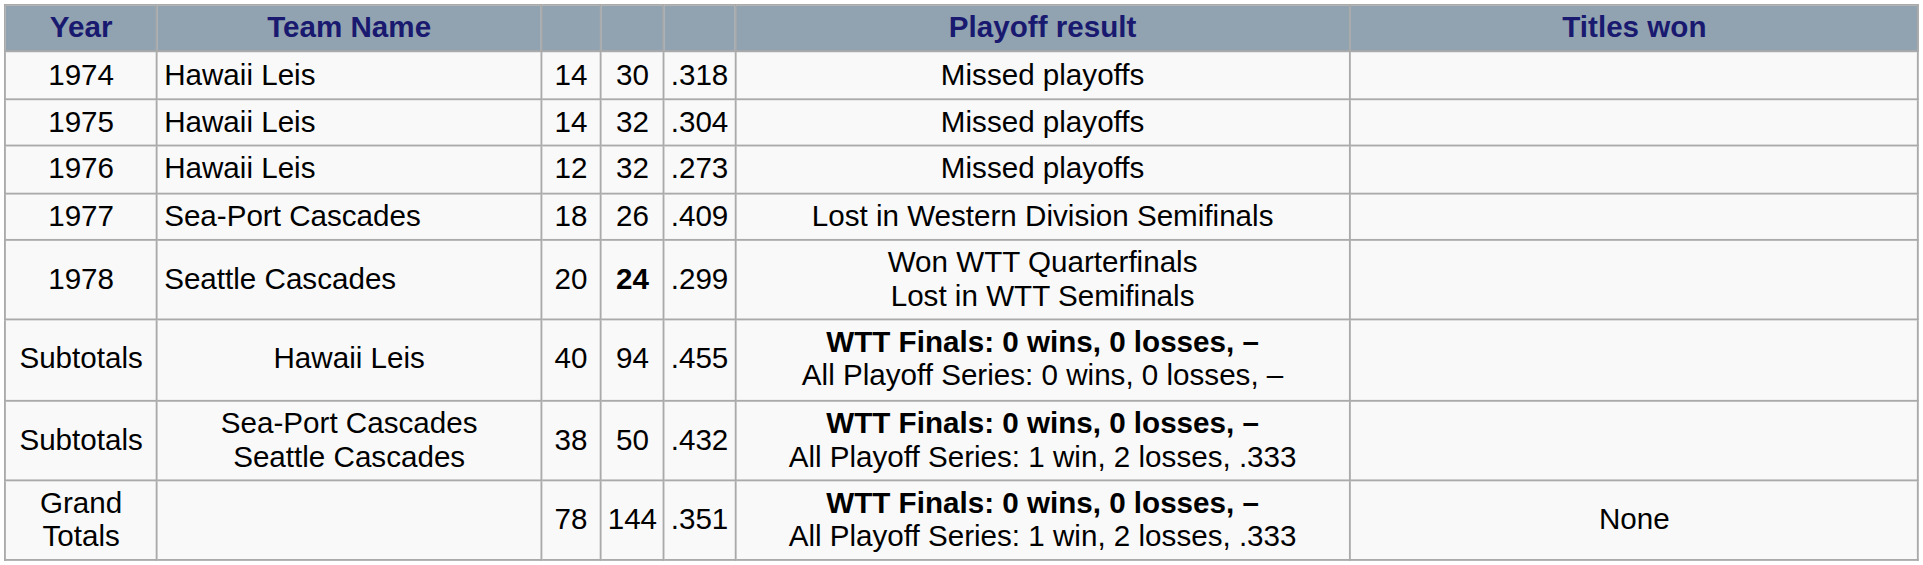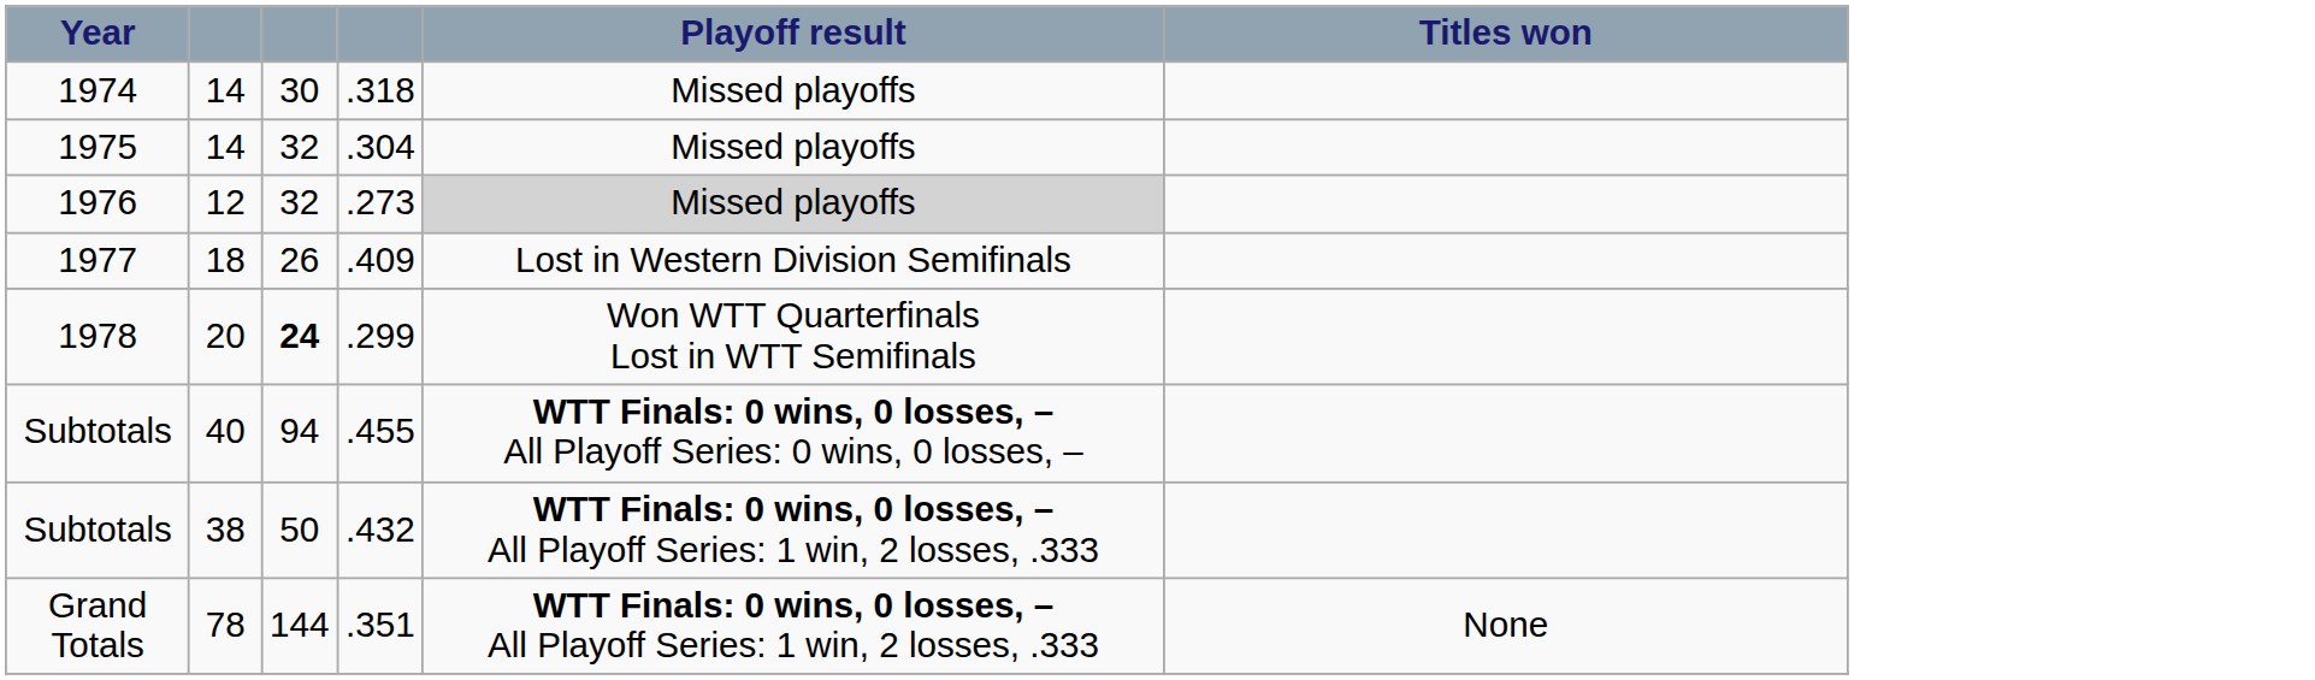- column: Team Name | Hawaii Leis | Hawaii Leis | Hawaii Leis | Sea-Port Cascades | Seattle Cascades | Hawaii Leis | Sea-Port Cascades Seattle Cascades
1976 | Playoff result: no background -> lightgrey background
